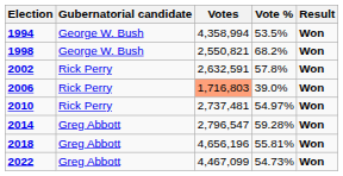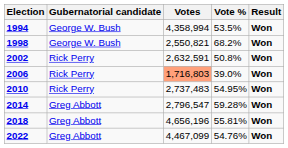2002 | Vote %: 57.8% -> 50.8%
2010 | Votes: 2,737,481 -> 2,737,483
2010 | Vote %: 54.97% -> 54.95%
2022 | Vote %: 54.73% -> 54.76%
